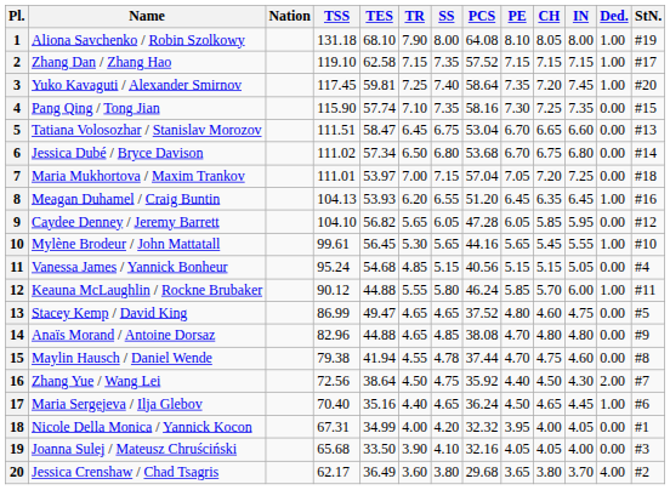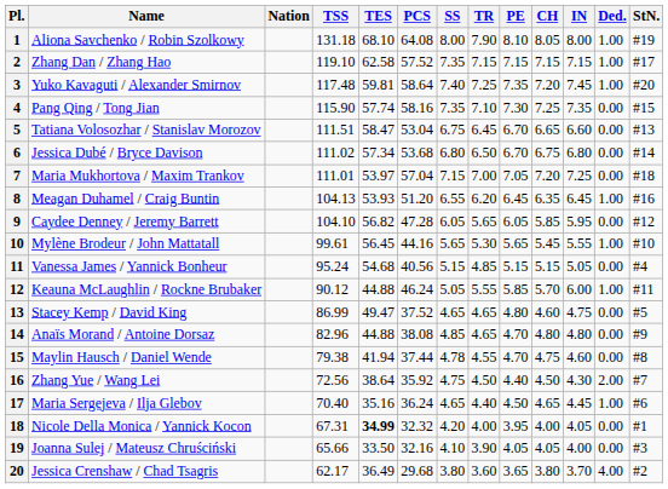columns swapped: PCS <-> TR
3 | TSS: 117.45 -> 117.48
12 | SS: 5.80 -> 5.05
18 | TES: normal -> bold
19 | TSS: 65.68 -> 65.66
